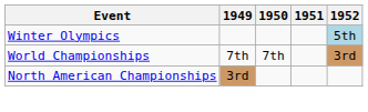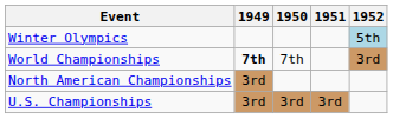World Championships | 1949: normal -> bold
+ row: U.S. Championships | 3rd | 3rd | 3rd
